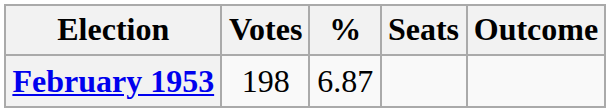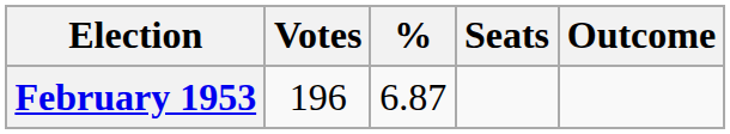February 1953 | Votes: 198 -> 196
